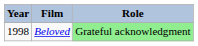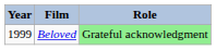Beloved | Year: 1998 -> 1999
